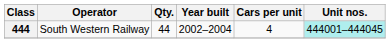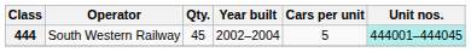444 | Qty.: 44 -> 45
444 | Cars per unit: 4 -> 5
